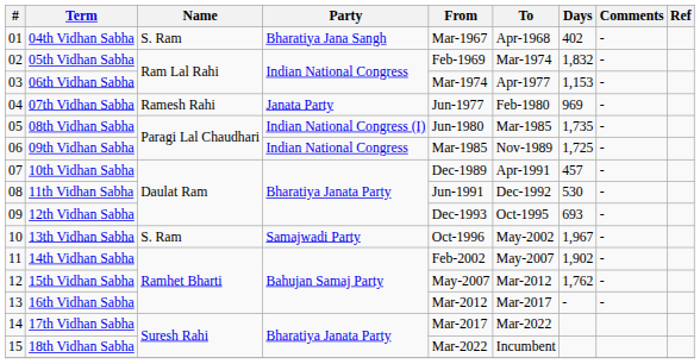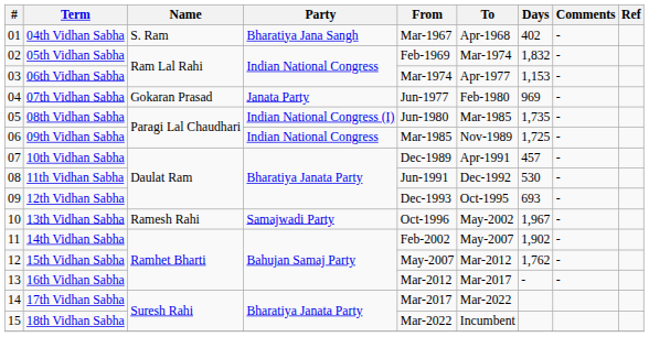07th Vidhan Sabha | Name: Ramesh Rahi -> Gokaran Prasad
13th Vidhan Sabha | Name: S. Ram -> Ramesh Rahi
